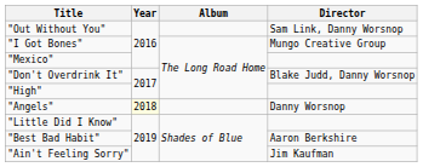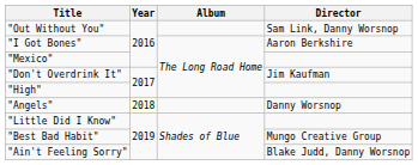"I Got Bones" | Director: Mungo Creative Group -> Aaron Berkshire
"Don't Overdrink It" | Director: Blake Judd, Danny Worsnop -> Jim Kaufman
"Best Bad Habit" | Director: Aaron Berkshire -> Mungo Creative Group
"Ain't Feeling Sorry" | Director: Jim Kaufman -> Blake Judd, Danny Worsnop
